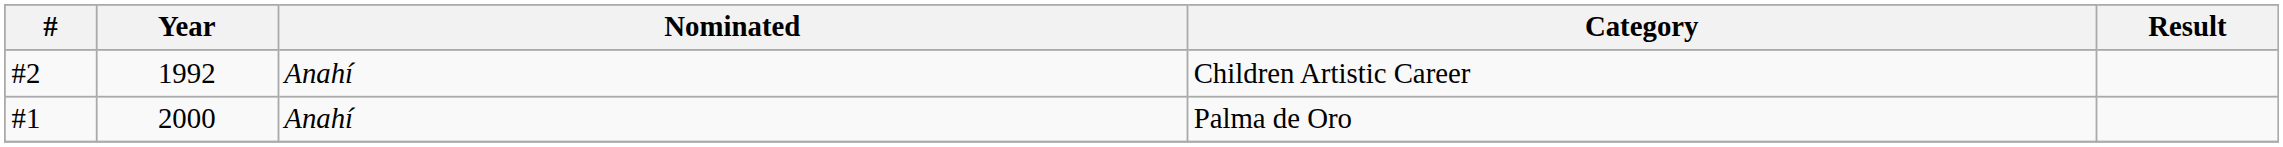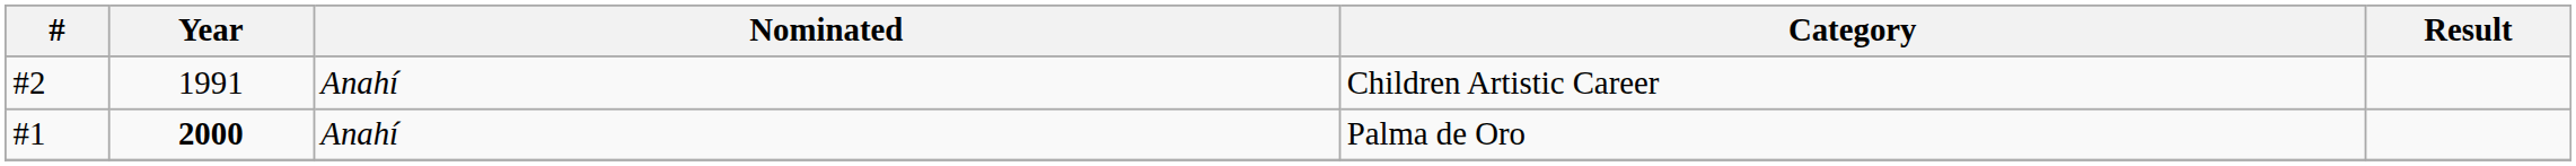Children Artistic Career | Year: 1992 -> 1991
Palma de Oro | Year: normal -> bold
